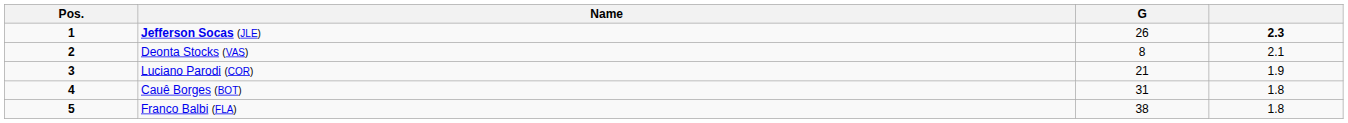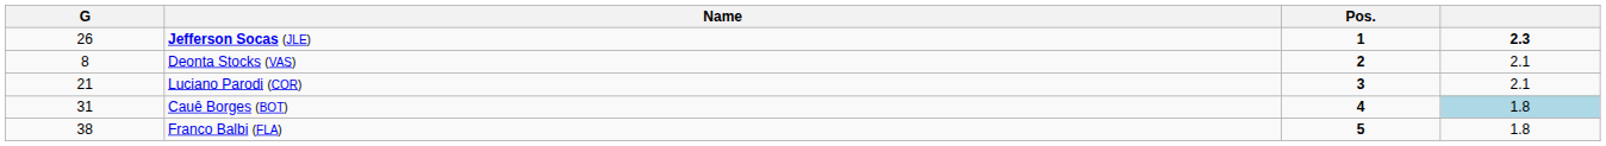columns swapped: Pos. <-> G
Luciano Parodi (COR) | column 4: 1.9 -> 2.1
Cauê Borges (BOT) | column 4: no background -> lightblue background
